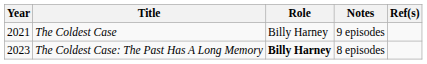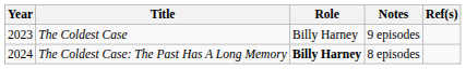The Coldest Case | Year: 2021 -> 2023
The Coldest Case: The Past Has A Long Memory | Year: 2023 -> 2024
